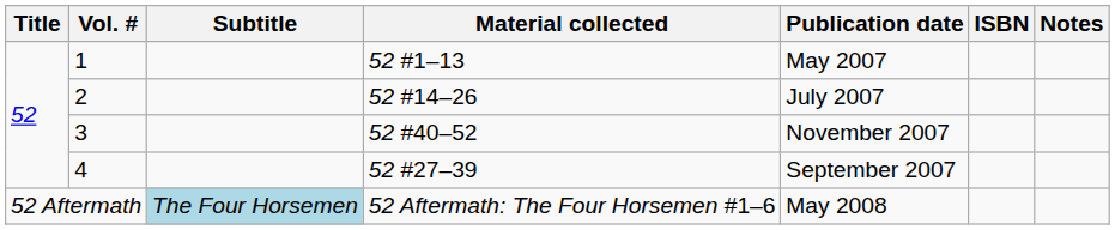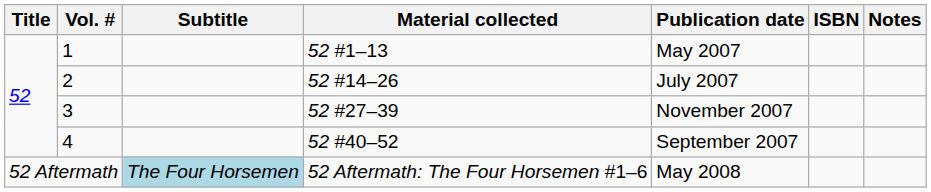3 | Material collected: 52 #40–52 -> 52 #27–39
4 | Material collected: 52 #27–39 -> 52 #40–52
